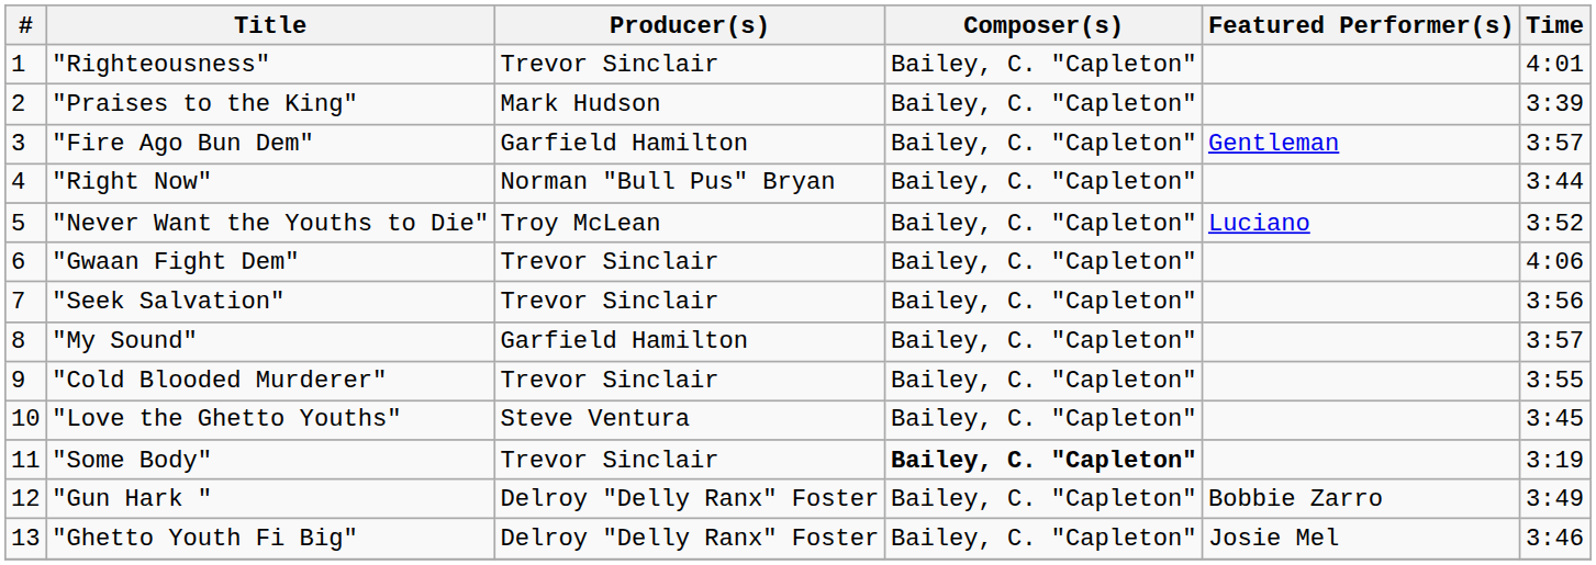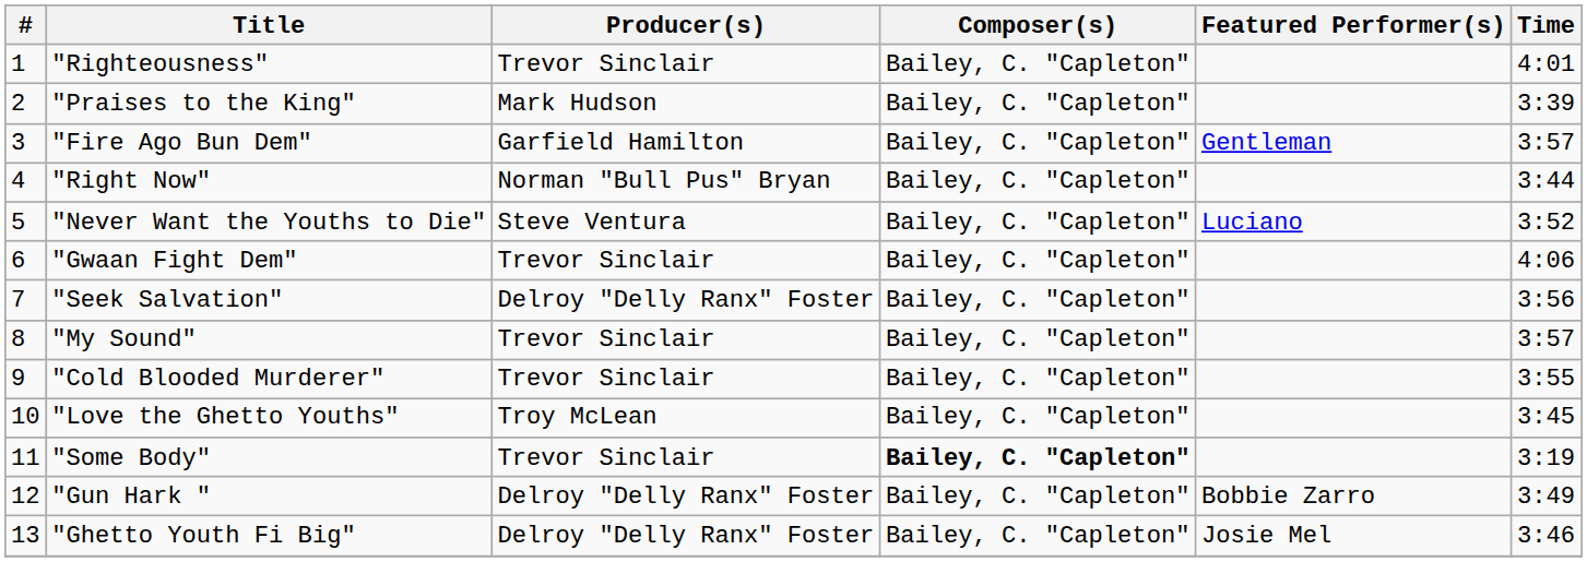"Never Want the Youths to Die" | Producer(s): Troy McLean -> Steve Ventura
"Seek Salvation" | Producer(s): Trevor Sinclair -> Delroy "Delly Ranx" Foster
"My Sound" | Producer(s): Garfield Hamilton -> Trevor Sinclair
"Love the Ghetto Youths" | Producer(s): Steve Ventura -> Troy McLean
